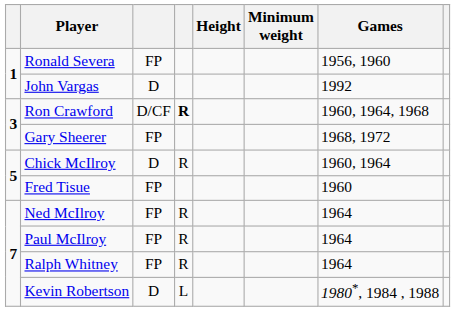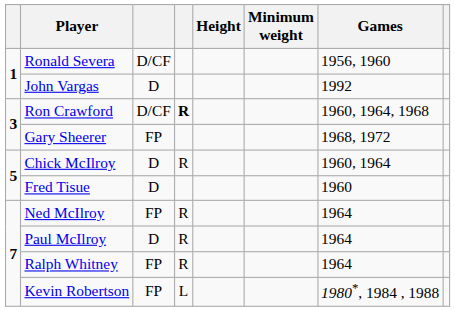Ronald Severa | column 3: FP -> D/CF
Fred Tisue | column 3: FP -> D
Paul McIlroy | column 3: FP -> D
Kevin Robertson | column 3: D -> FP
